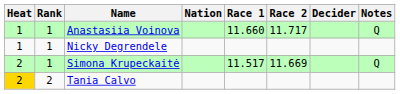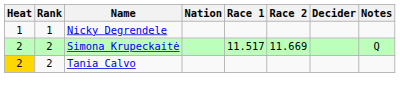- row: 1 | 1 | Anastasiia Voinova | 11.660 | 11.717 | Q
Simona Krupeckaitė | Rank: 1 -> 2
